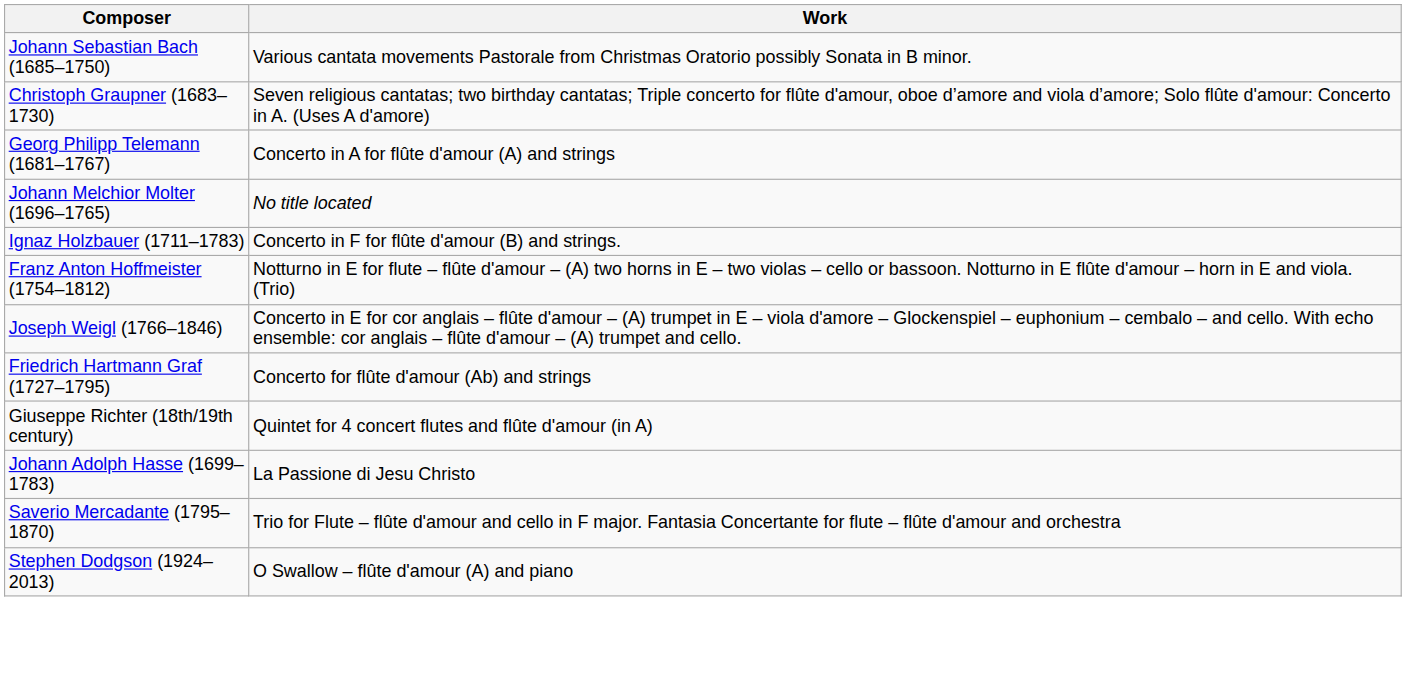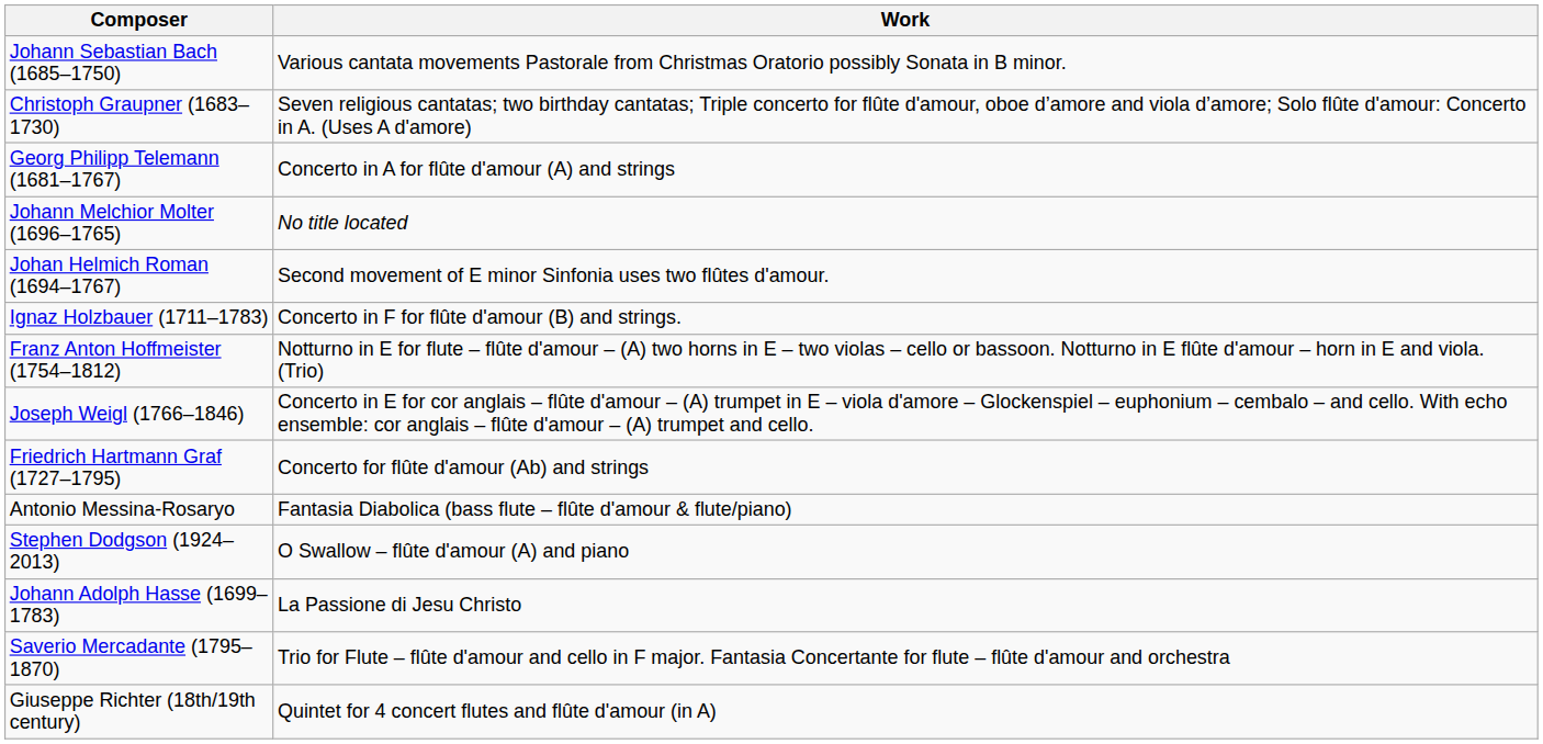+ row: Johan Helmich Roman (1694–1767) | Second movement of E minor Sinfonia uses two flûtes d'amour.
+ row: Antonio Messina-Rosaryo | Fantasia Diabolica (bass flute – flûte d'amour & flute/piano)
rows swapped: Giuseppe Richter (18th/19th century) <-> Stephen Dodgson (1924–2013)
